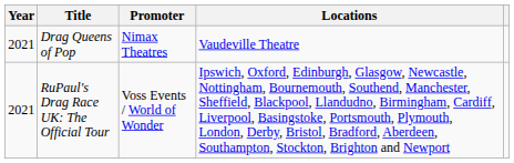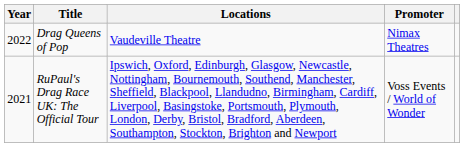columns swapped: Promoter <-> Locations
Drag Queens of Pop | Year: 2021 -> 2022
